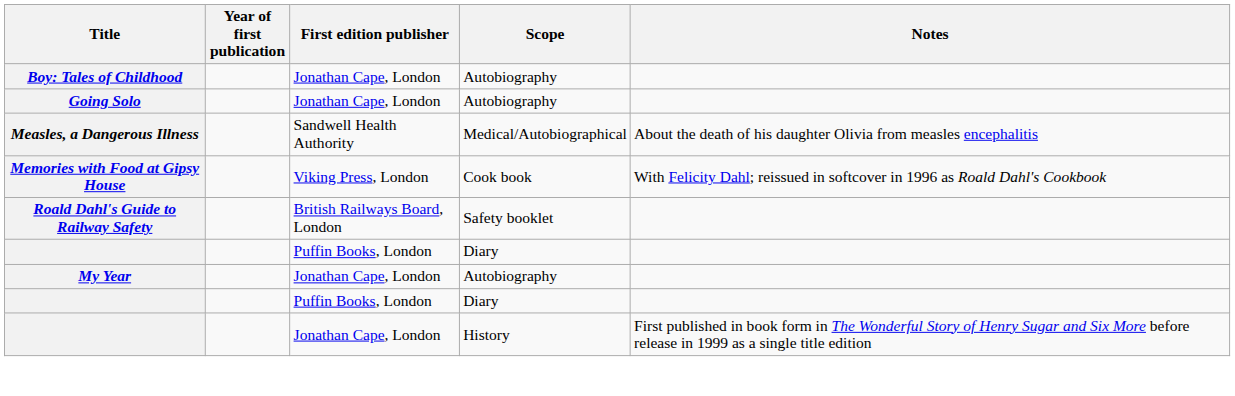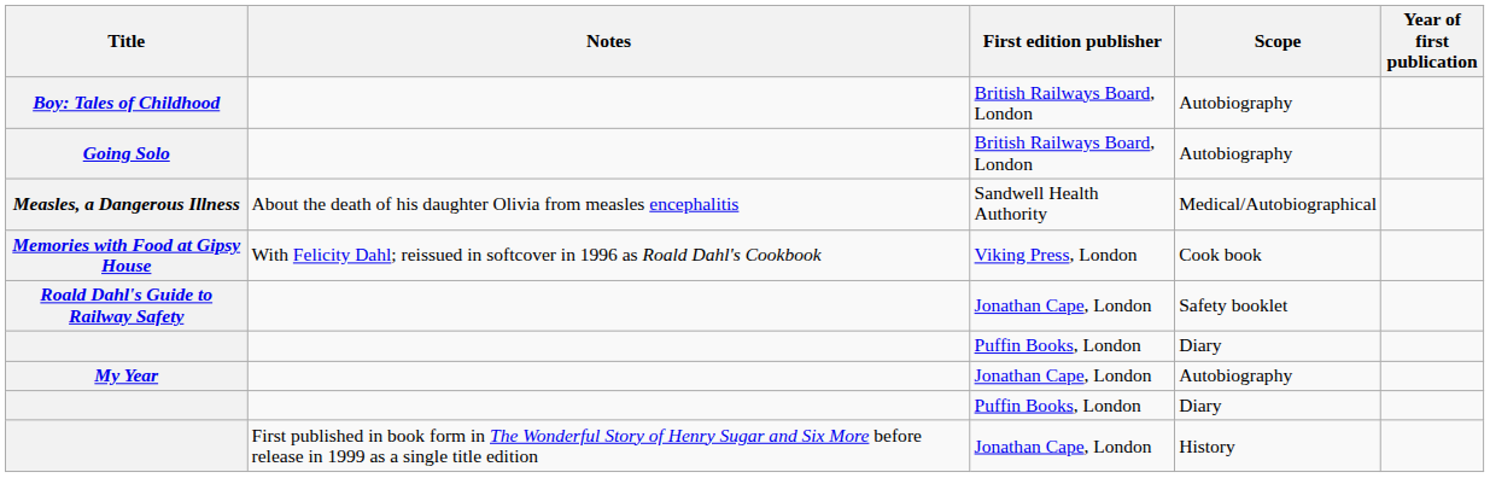columns swapped: Year of first publication <-> Notes
Boy: Tales of Childhood | First edition publisher: Jonathan Cape, London -> British Railways Board, London
Going Solo | First edition publisher: Jonathan Cape, London -> British Railways Board, London
Roald Dahl's Guide to Railway Safety | First edition publisher: British Railways Board, London -> Jonathan Cape, London
